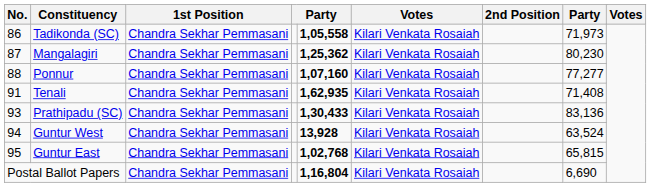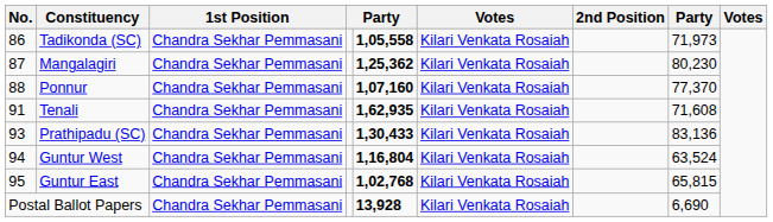Ponnur | column 8: 77,277 -> 77,370
Tenali | column 8: 71,408 -> 71,608
Guntur West | column 5: 13,928 -> 1,16,804
Postal Ballot Papers | column 5: 1,16,804 -> 13,928
